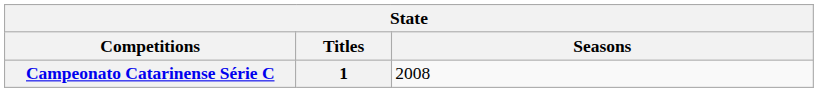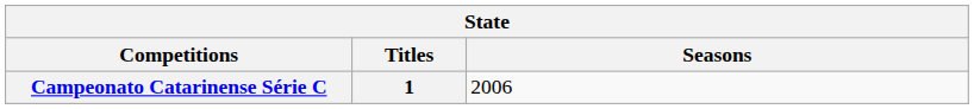Campeonato Catarinense Série C | Seasons: 2008 -> 2006
